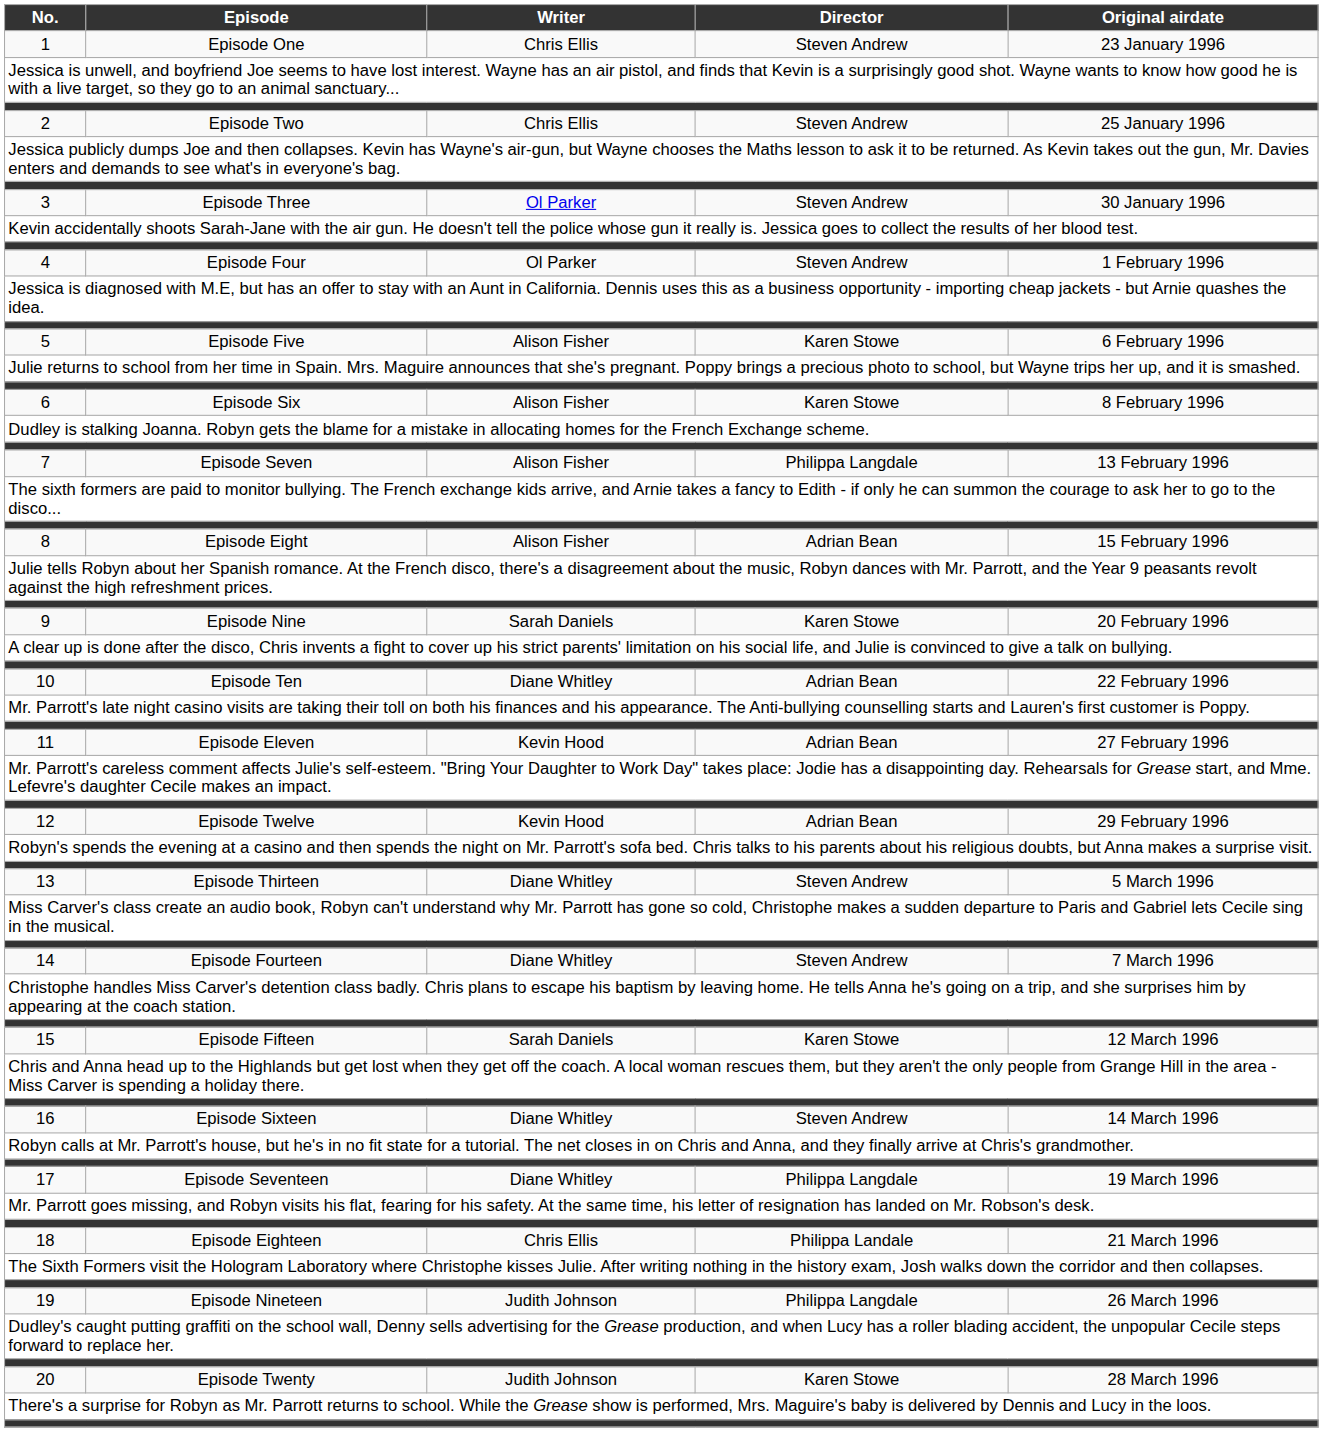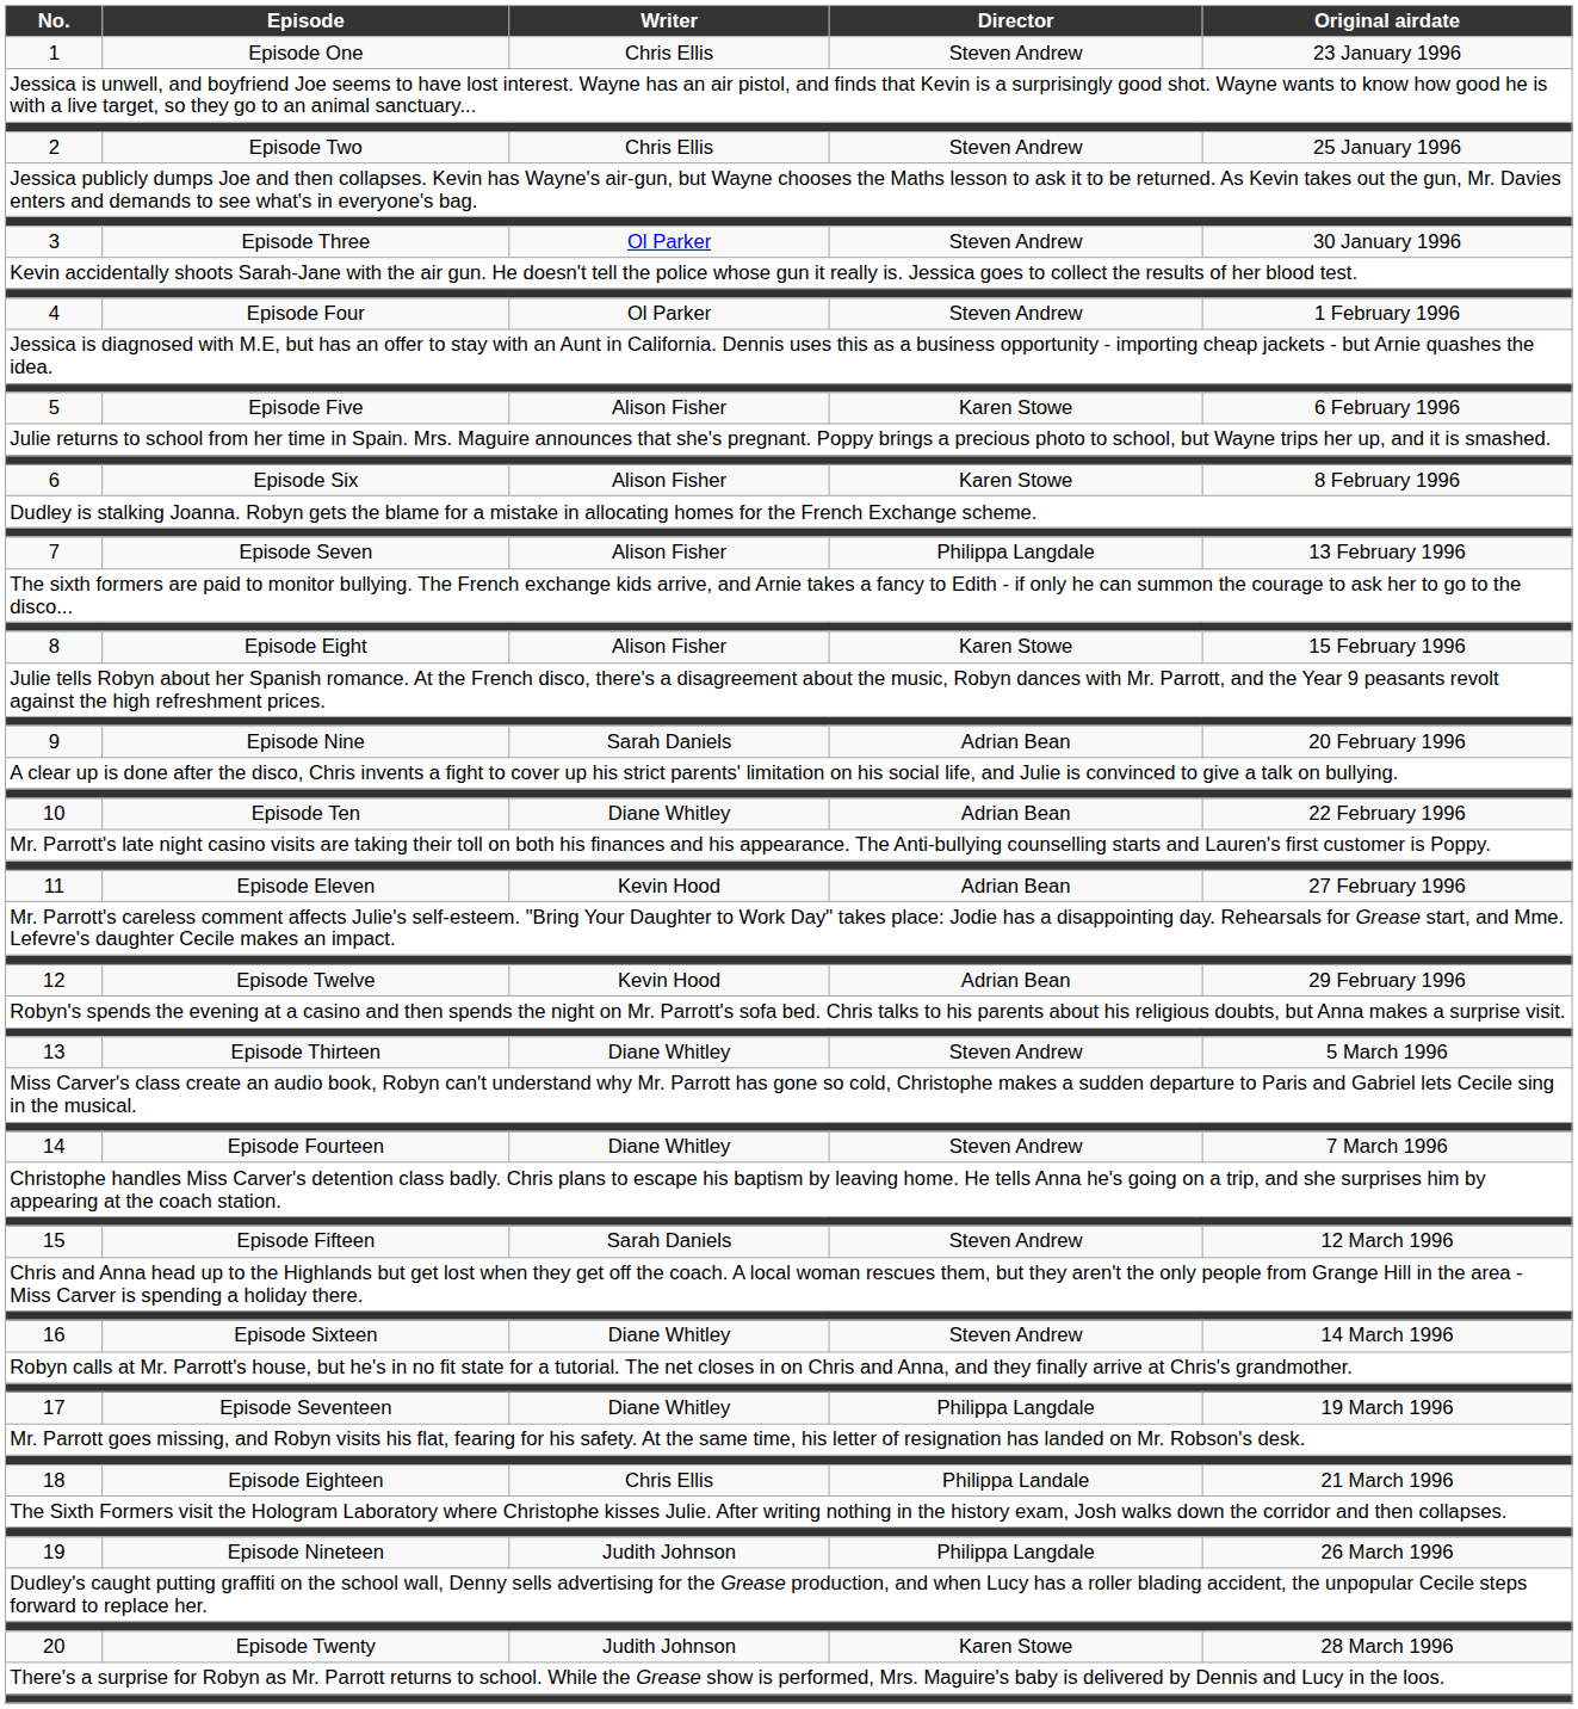8 | Director: Adrian Bean -> Karen Stowe
9 | Director: Karen Stowe -> Adrian Bean
15 | Director: Karen Stowe -> Steven Andrew
